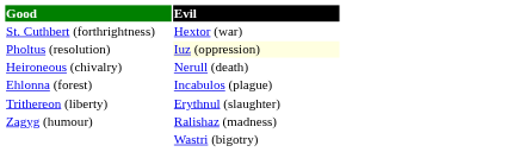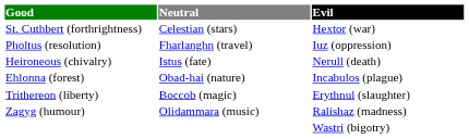+ column: Neutral | Celestian (stars) | Fharlanghn (travel) | Istus (fate) | Obad-hai (nature) | Boccob (magic) | Olidammara (music)
Pholtus (resolution) | Evil: lightyellow background -> no background
